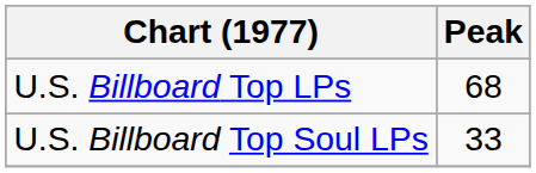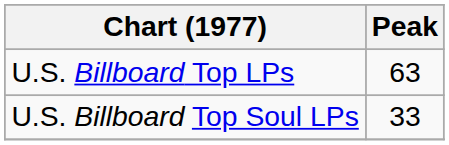U.S. Billboard Top LPs | Peak: 68 -> 63
